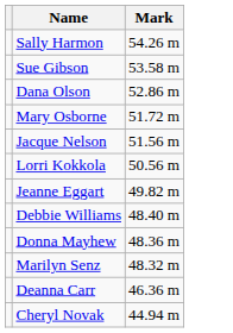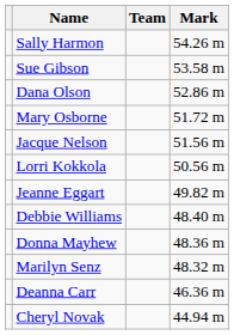+ column: Team
